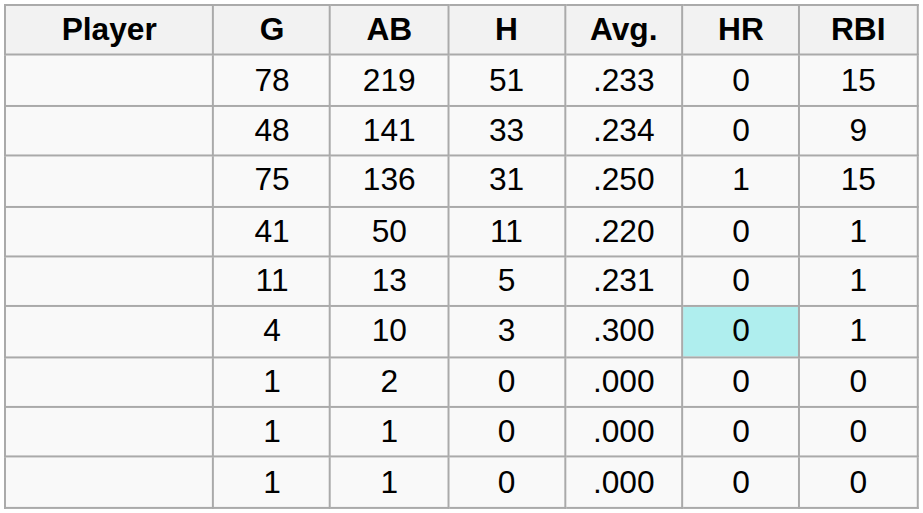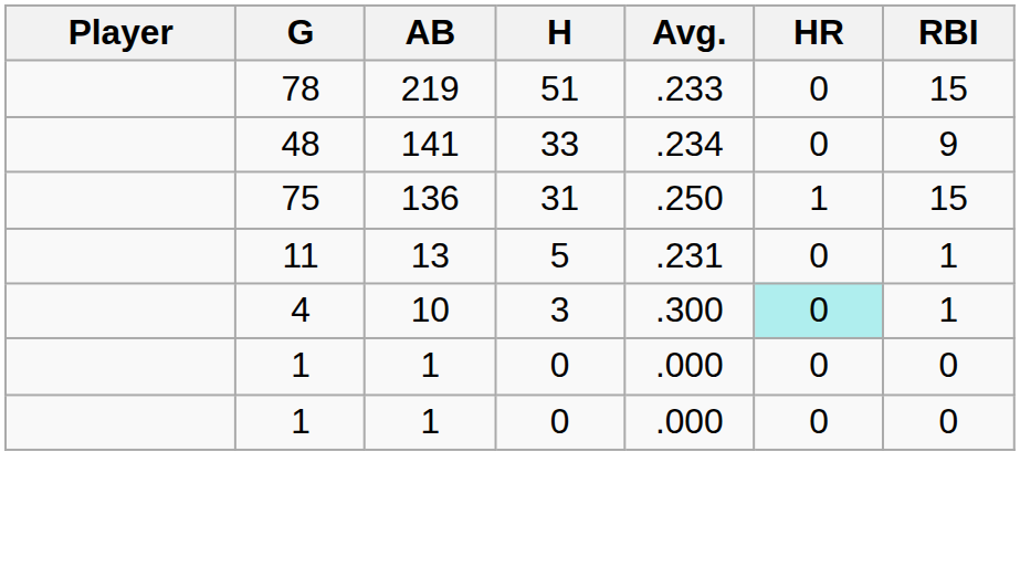- row: 41 | 50 | 11 | .220 | 0 | 1
- row: 1 | 2 | 0 | .000 | 0 | 0
